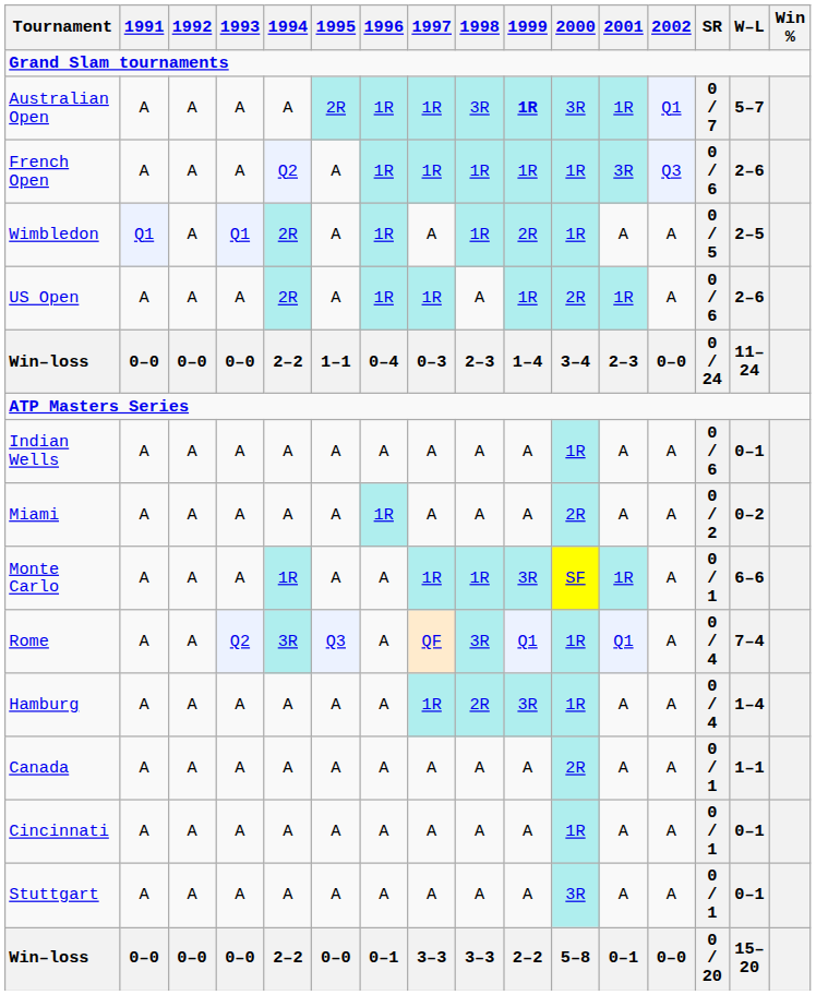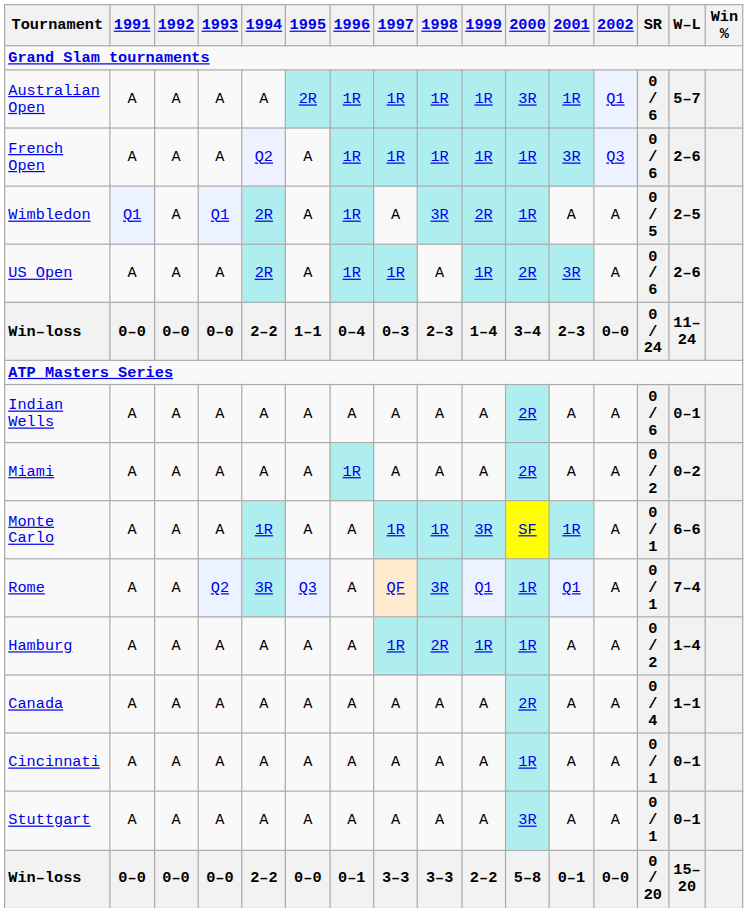Australian Open | 1998: 3R -> 1R
Australian Open | 1999: bold -> normal
Australian Open | SR: 0 / 7 -> 0 / 6
Wimbledon | 1998: 1R -> 3R
US Open | 2001: 1R -> 3R
Indian Wells | 2000: 1R -> 2R
Rome | SR: 0 / 4 -> 0 / 1
Hamburg | 1999: 3R -> 1R
Hamburg | SR: 0 / 4 -> 0 / 2
Canada | SR: 0 / 1 -> 0 / 4
